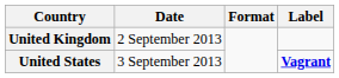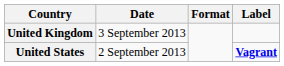United Kingdom | Date: 2 September 2013 -> 3 September 2013
United States | Date: 3 September 2013 -> 2 September 2013
